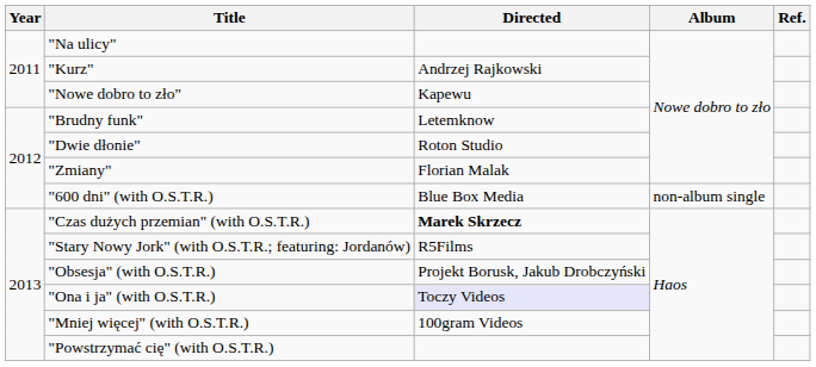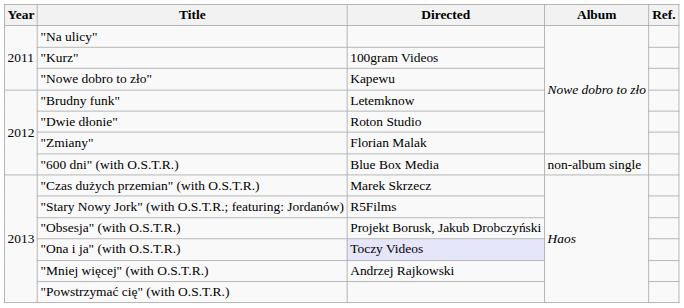"Kurz" | Directed: Andrzej Rajkowski -> 100gram Videos
"Czas dużych przemian" (with O.S.T.R.) | Directed: bold -> normal
"Mniej więcej" (with O.S.T.R.) | Directed: 100gram Videos -> Andrzej Rajkowski
